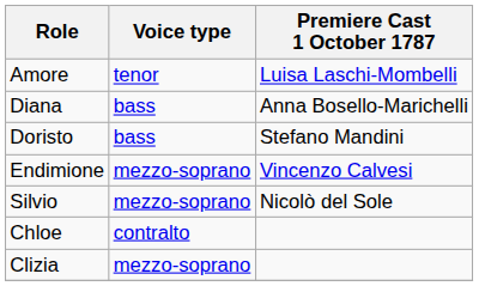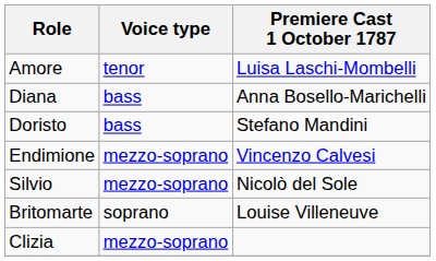+ row: Britomarte | soprano | Louise Villeneuve
- row: Chloe | contralto
